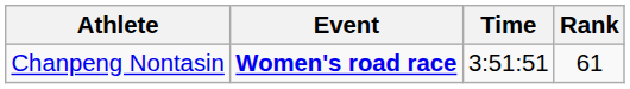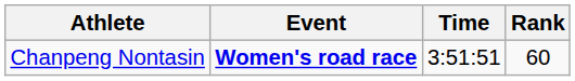Chanpeng Nontasin | Rank: 61 -> 60
